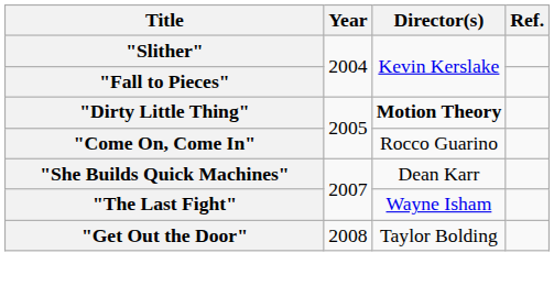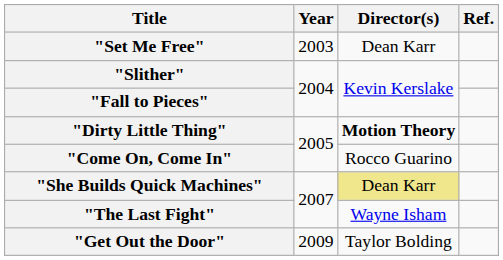+ row: "Set Me Free" | 2003 | Dean Karr
"She Builds Quick Machines" | Director(s): no background -> khaki background
"Get Out the Door" | Year: 2008 -> 2009
